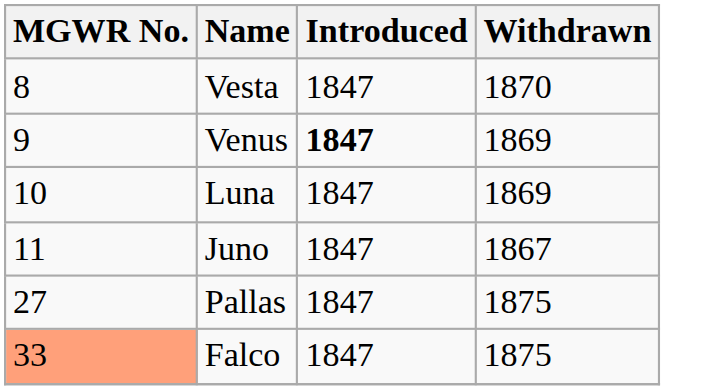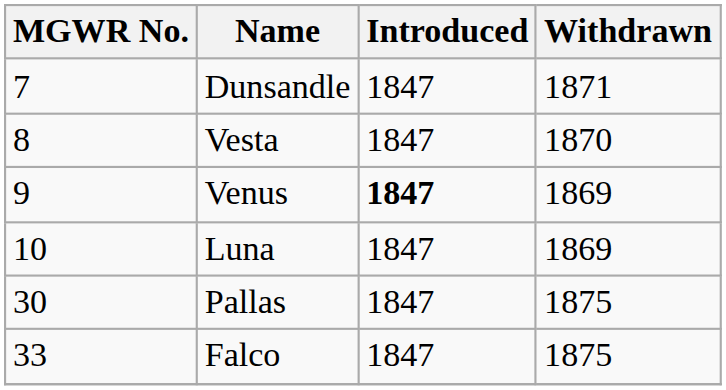+ row: 7 | Dunsandle | 1847 | 1871
- row: 11 | Juno | 1847 | 1867
Pallas | MGWR No.: 27 -> 30
Falco | MGWR No.: lightsalmon background -> no background
